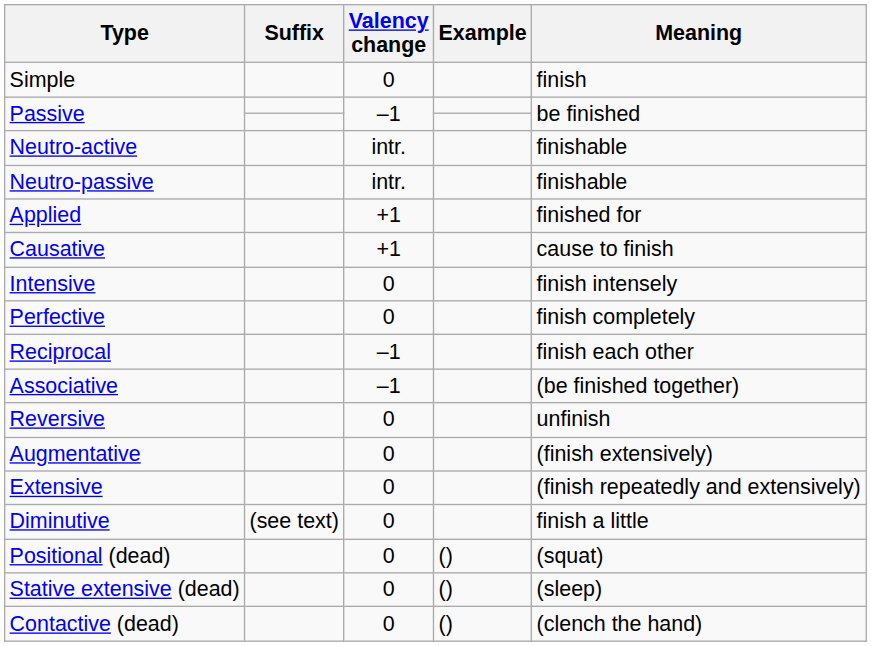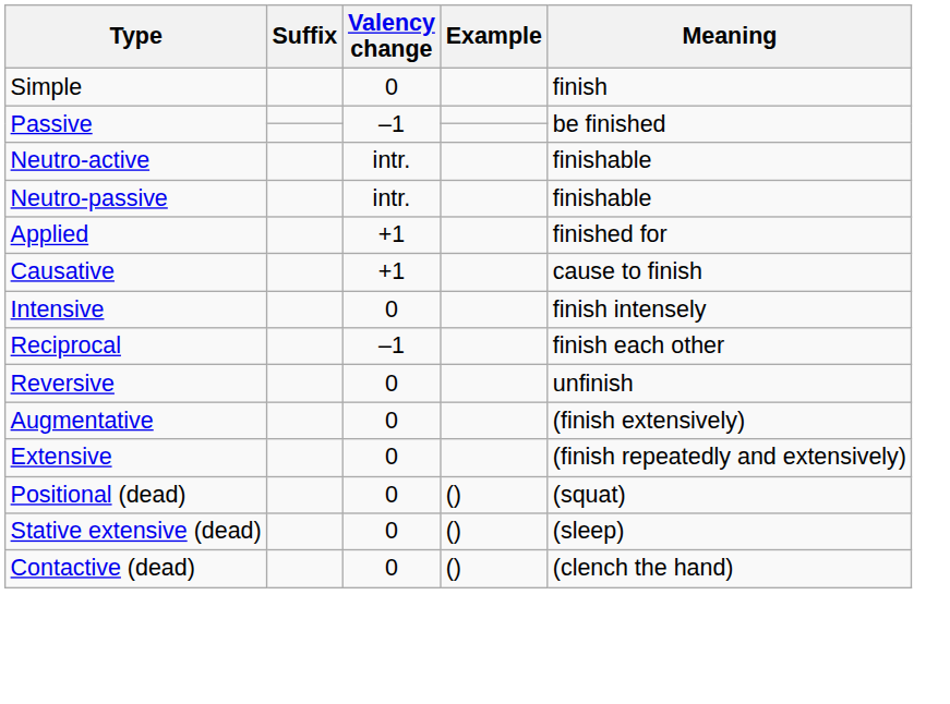- row: Perfective | 0 | finish completely
- row: Associative | –1 | (be finished together)
- row: Diminutive | (see text) | 0 | finish a little
